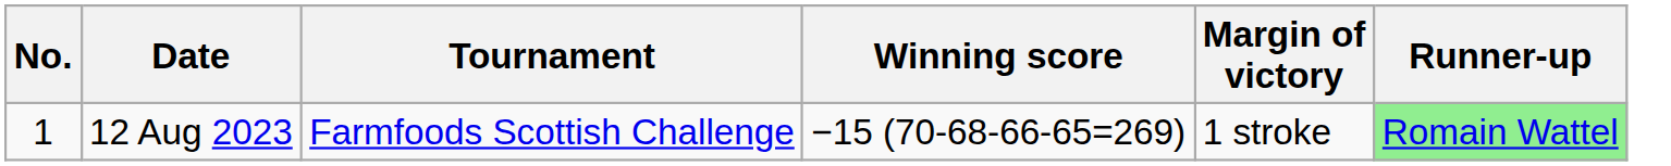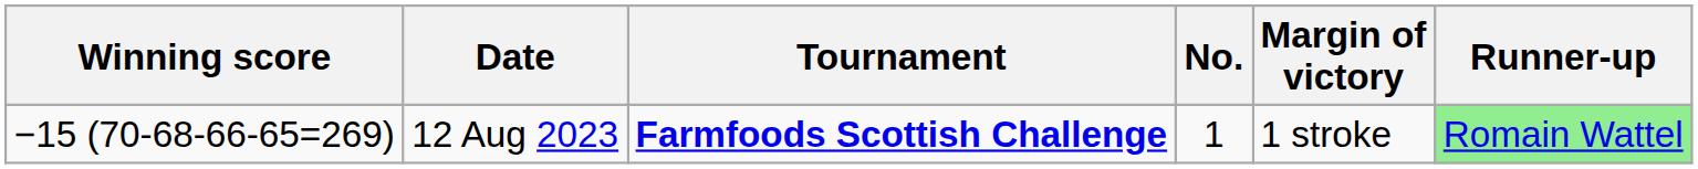columns swapped: No. <-> Winning score
12 Aug 2023 | Tournament: normal -> bold
